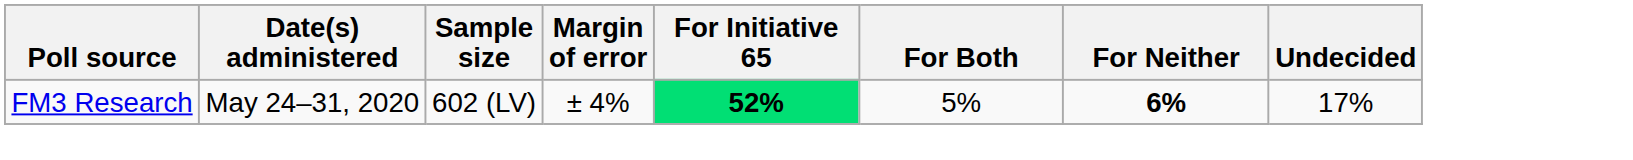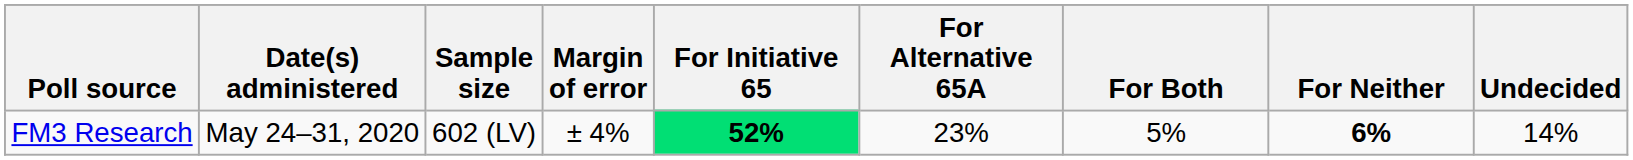+ column: For Alternative 65A | 23%
FM3 Research | Undecided: 17% -> 14%
